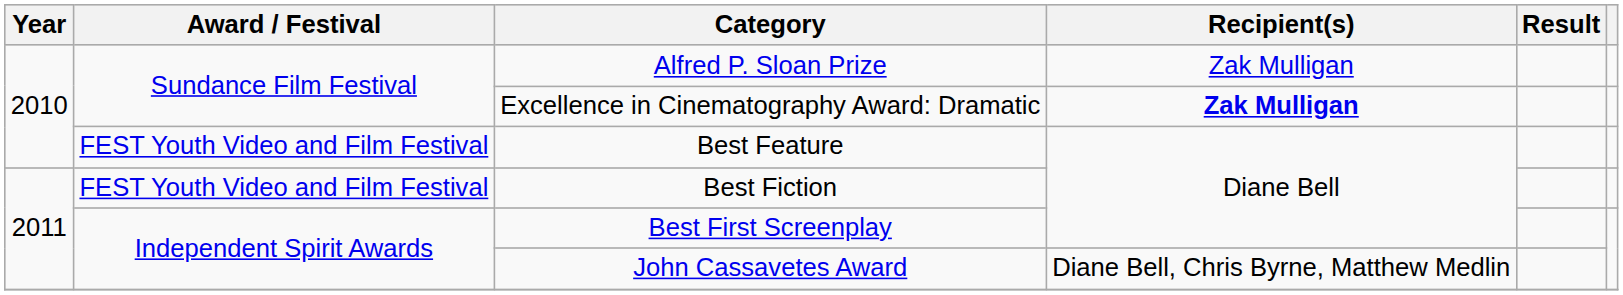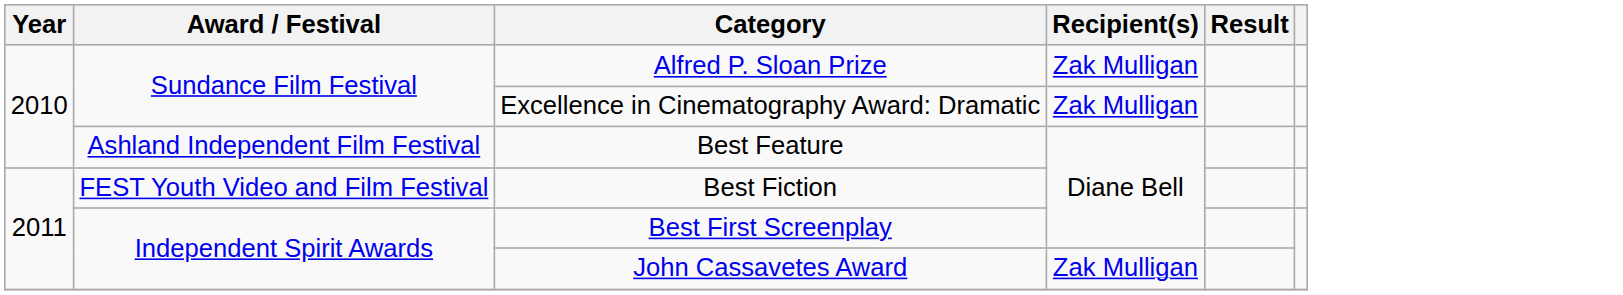Excellence in Cinematography Award: Dramatic | Recipient(s): bold -> normal
Best Feature | Award / Festival: FEST Youth Video and Film Festival -> Ashland Independent Film Festival
John Cassavetes Award | Recipient(s): Diane Bell, Chris Byrne, Matthew Medlin -> Zak Mulligan
